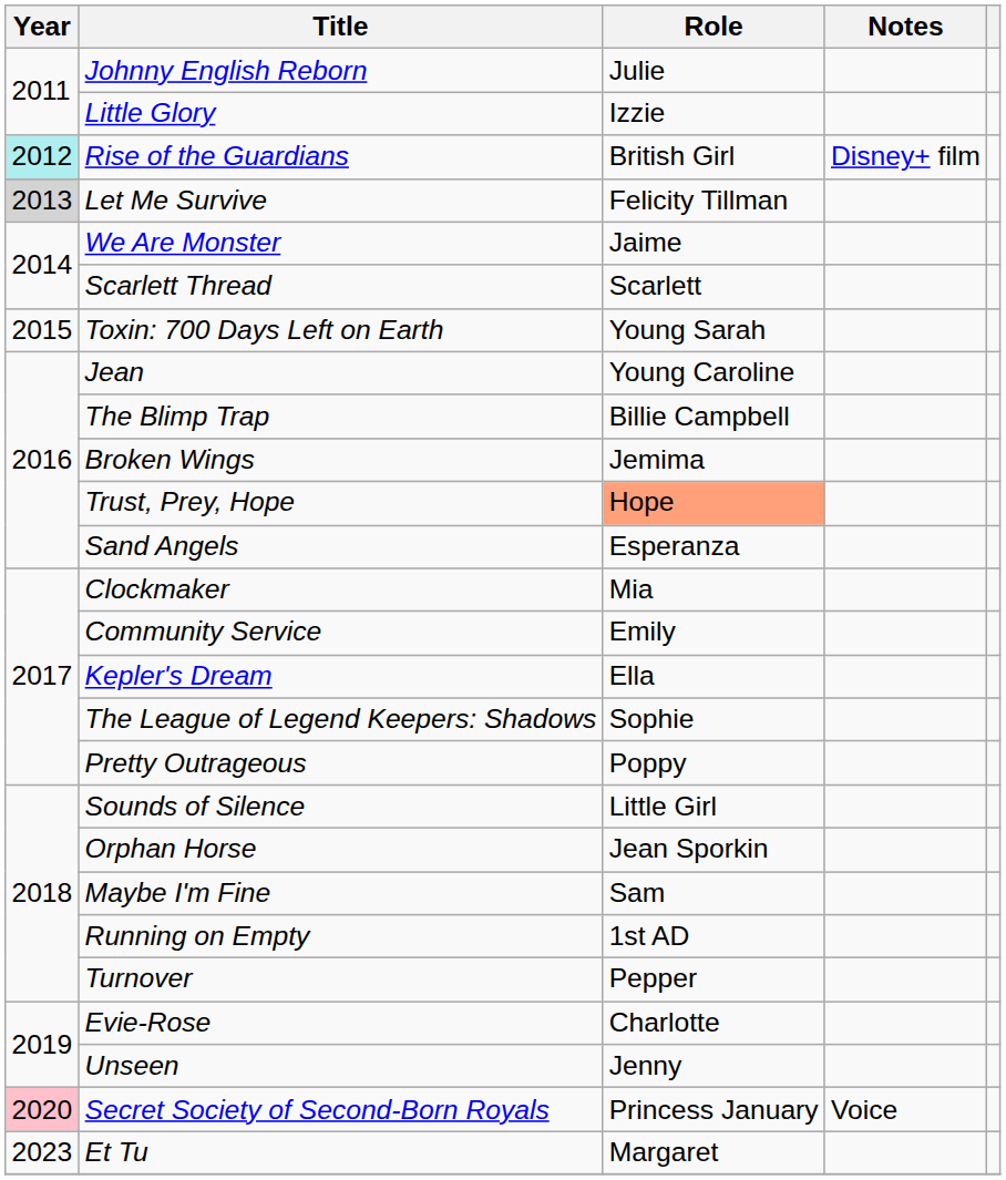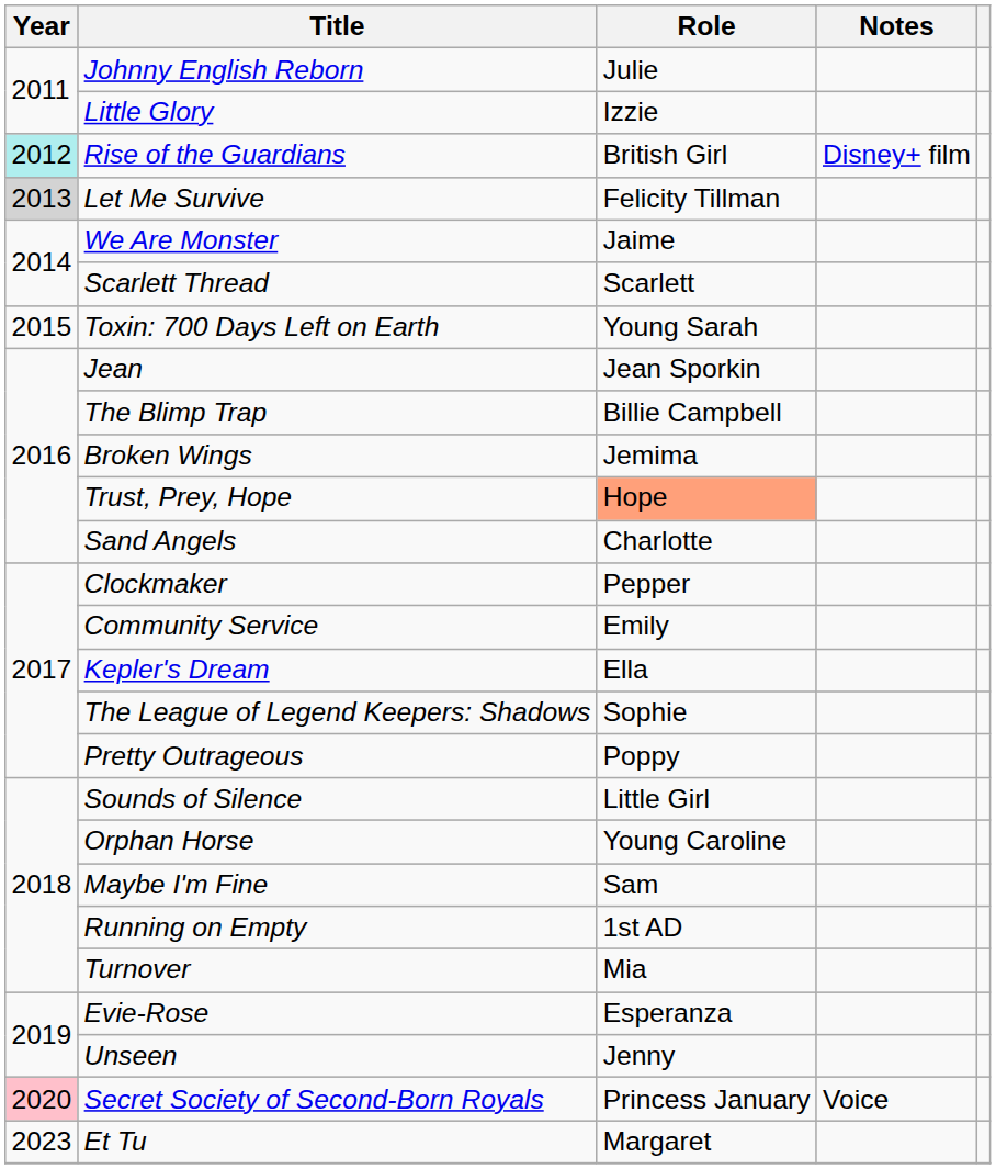Jean | Role: Young Caroline -> Jean Sporkin
Sand Angels | Role: Esperanza -> Charlotte
Clockmaker | Role: Mia -> Pepper
Orphan Horse | Role: Jean Sporkin -> Young Caroline
Turnover | Role: Pepper -> Mia
Evie-Rose | Role: Charlotte -> Esperanza
